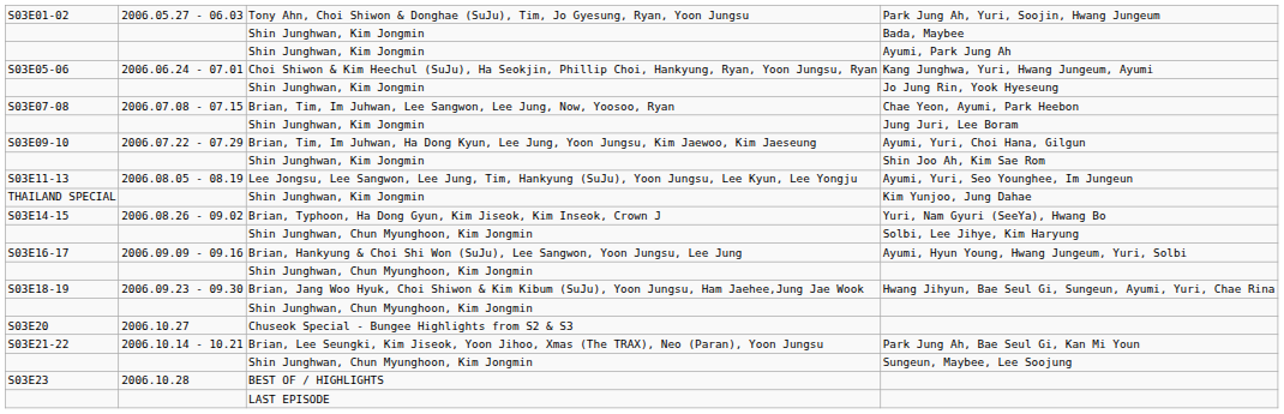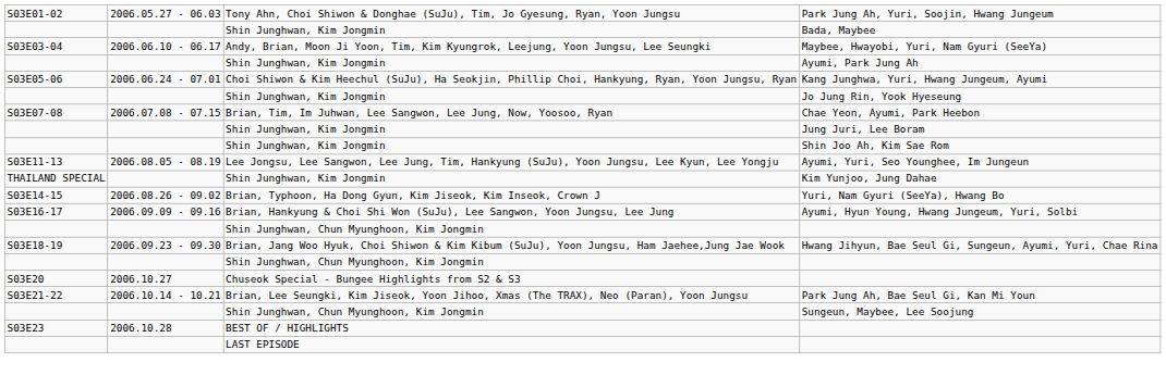+ row: S03E03-04 | 2006.06.10 - 06.17 | Andy, Brian, Moon Ji Yoon, Tim, Kim Kyungrok, Leejung, Yoon Jungsu, Lee Seungki | Maybee, Hwayobi, Yuri, Nam Gyuri (SeeYa)
- row: S03E09-10 | 2006.07.22 - 07.29 | Brian, Tim, Im Juhwan, Ha Dong Kyun, Lee Jung, Yoon Jungsu, Kim Jaewoo, Kim Jaeseung | Ayumi, Yuri, Choi Hana, Gilgun
- row: Shin Junghwan, Chun Myunghoon, Kim Jongmin | Solbi, Lee Jihye, Kim Haryung
